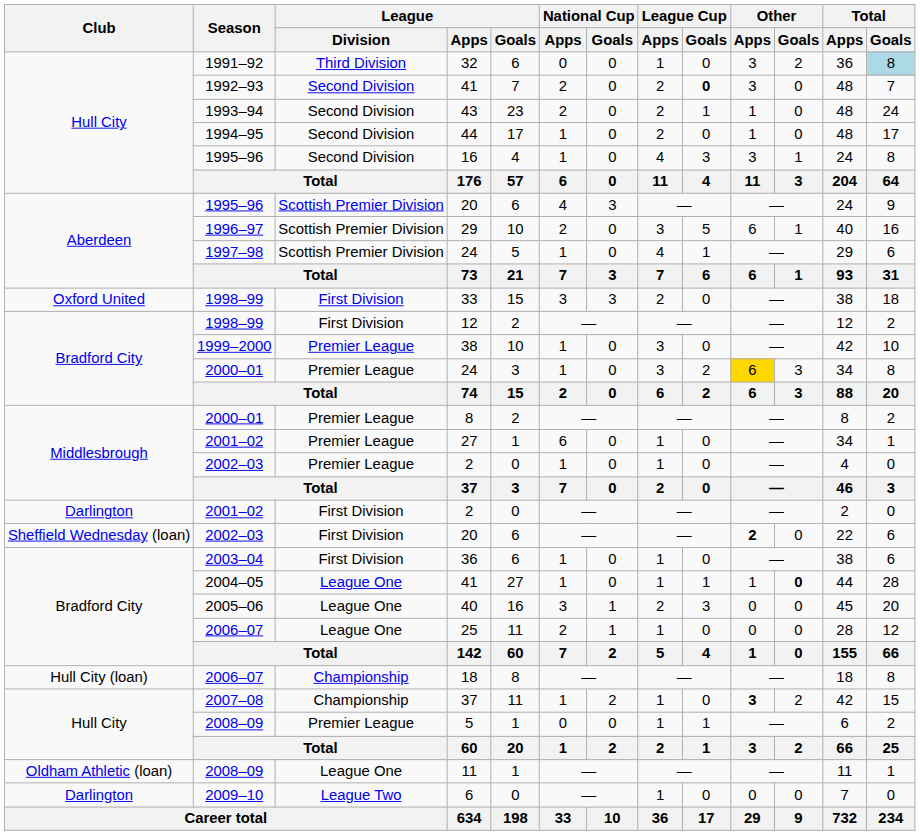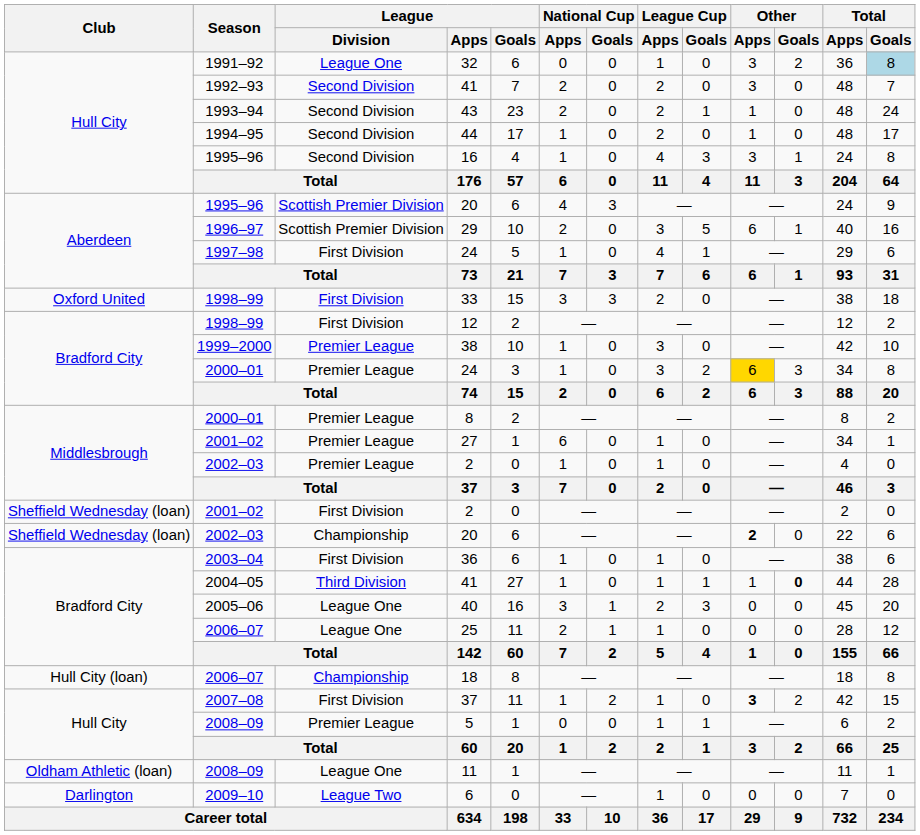32 | League / Division: Third Division -> League One
1992–93 / 41 | League Cup / Goals: bold -> normal
1997–98 / 24 | League / Division: Scottish Premier Division -> First Division
2001–02 / 2 | Club: Darlington -> Sheffield Wednesday (loan)
2002–03 / 20 | League / Division: First Division -> Championship
2004–05 / 41 | League / Division: League One -> Third Division
2007–08 / 37 | League / Division: Championship -> First Division
